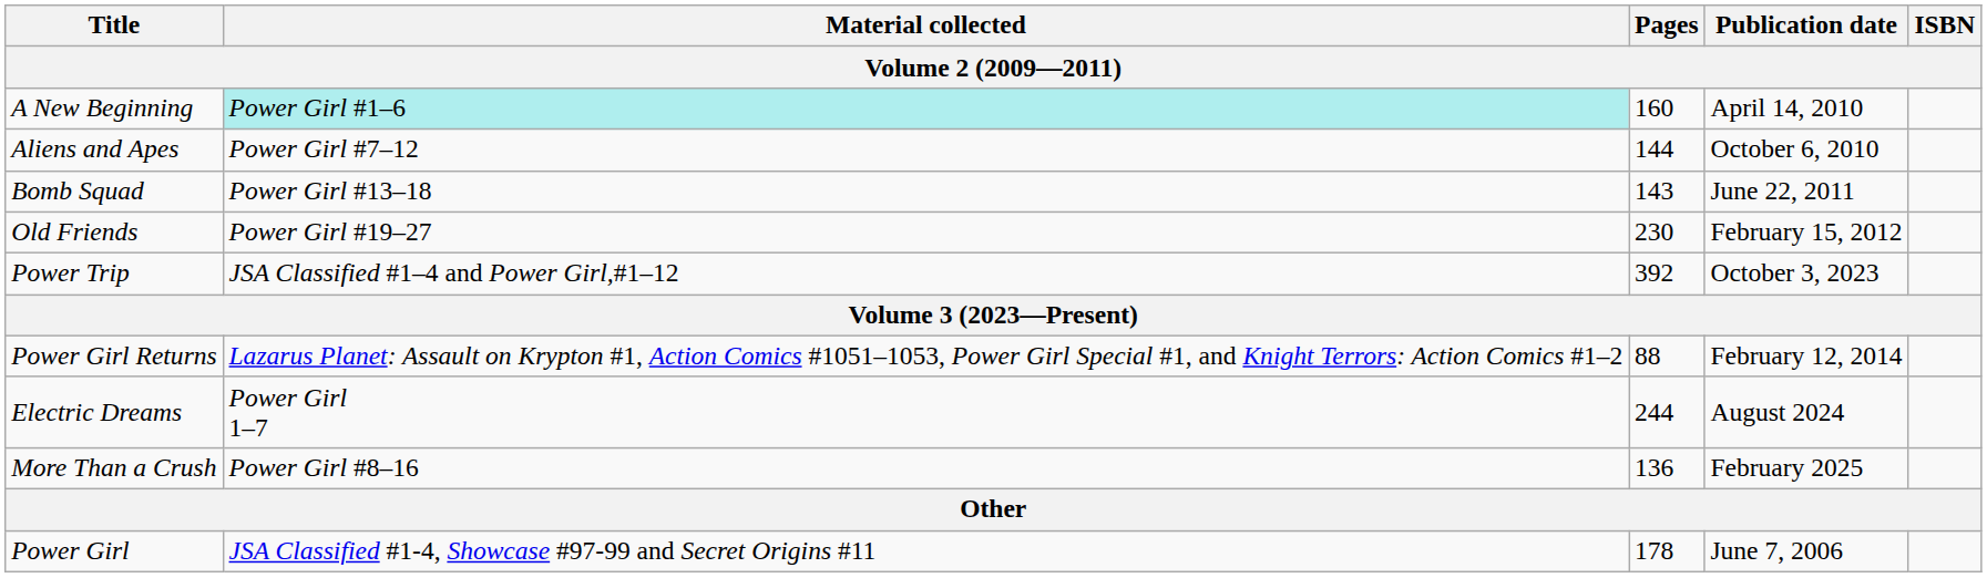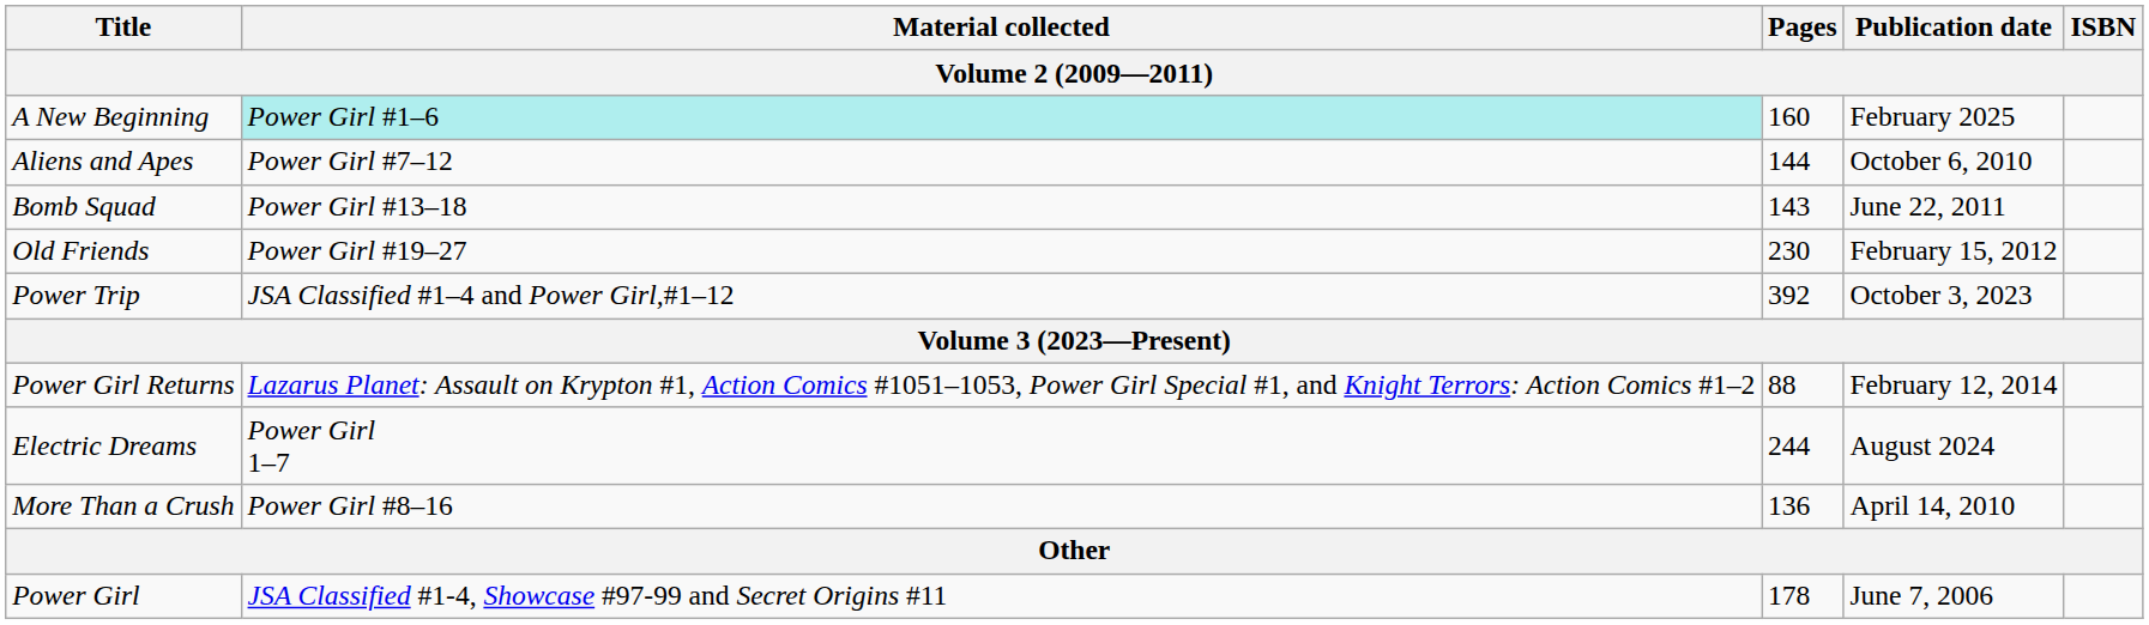A New Beginning | Publication date: April 14, 2010 -> February 2025
More Than a Crush | Publication date: February 2025 -> April 14, 2010
